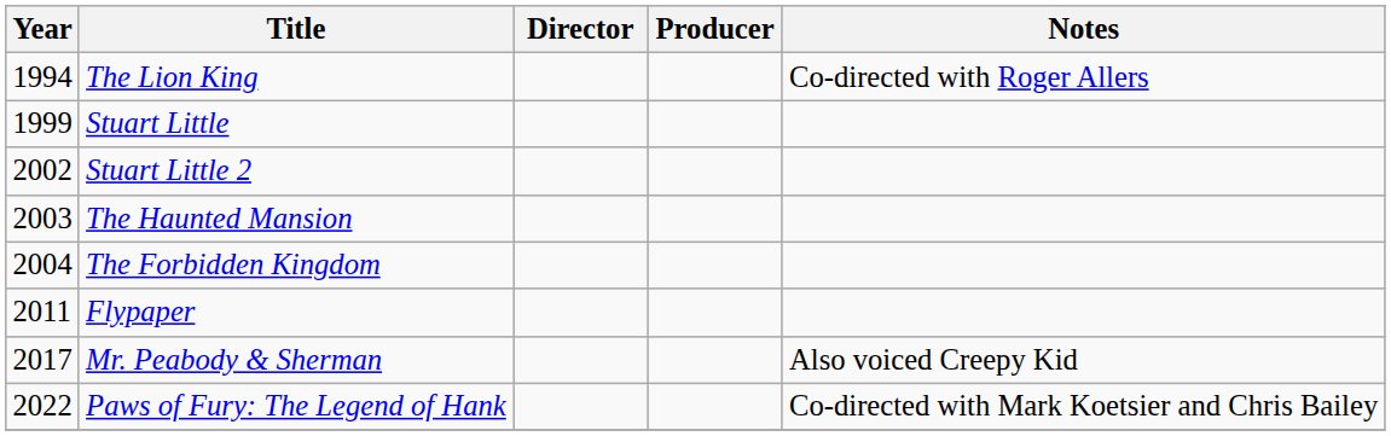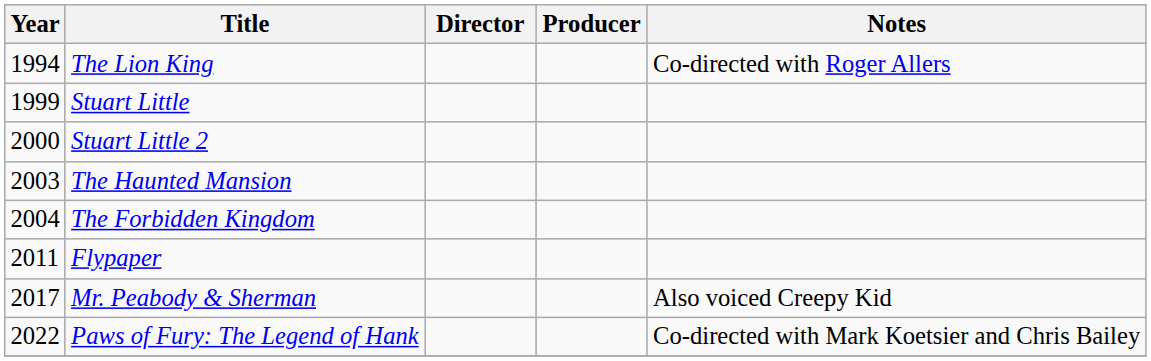Stuart Little 2 | Year: 2002 -> 2000
